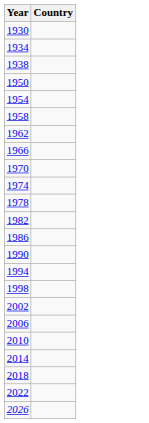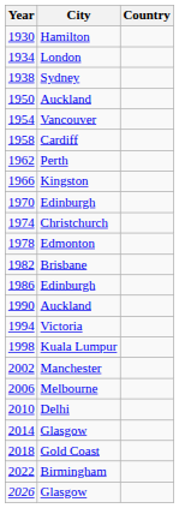+ column: City | Hamilton | London | Sydney | Auckland | Vancouver | Cardiff | Perth | Kingston | Edinburgh | Christchurch | Edmonton | Brisbane | Edinburgh | Auckland | Victoria | Kuala Lumpur | Manchester | Melbourne | Delhi | Glasgow | Gold Coast | Birmingham | Glasgow
